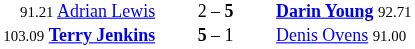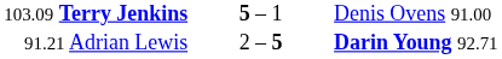rows swapped: 91.21 Adrian Lewis <-> 103.09 Terry Jenkins
